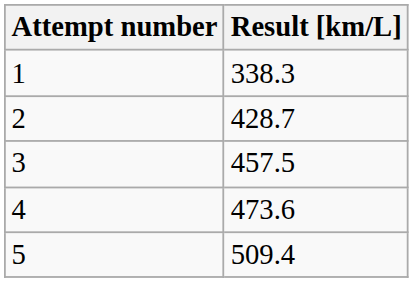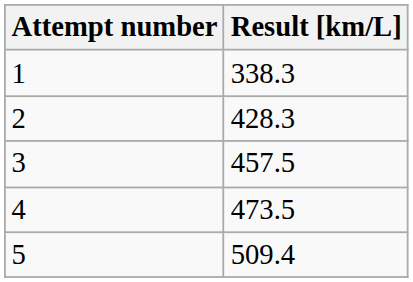2 | Result [km/L]: 428.7 -> 428.3
4 | Result [km/L]: 473.6 -> 473.5
